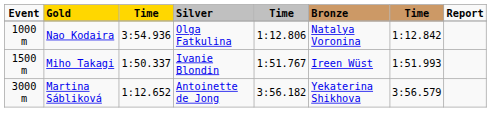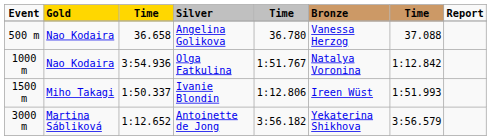+ row: 500 m | Nao Kodaira | 36.658 | Angelina Golikova | 36.780 | Vanessa Herzog | 37.088
Olga Fatkulina | column 5: 1:12.806 -> 1:51.767
Ivanie Blondin | column 5: 1:51.767 -> 1:12.806
